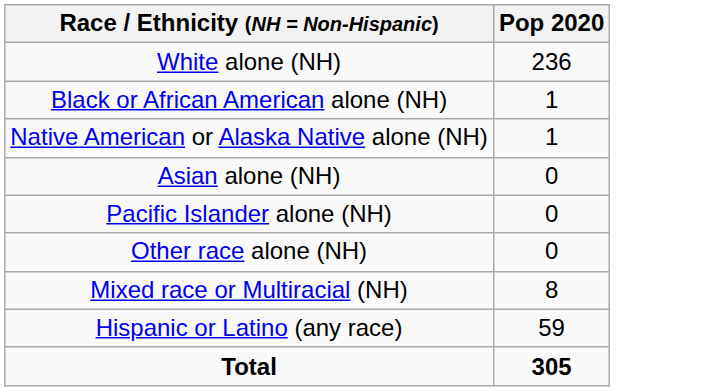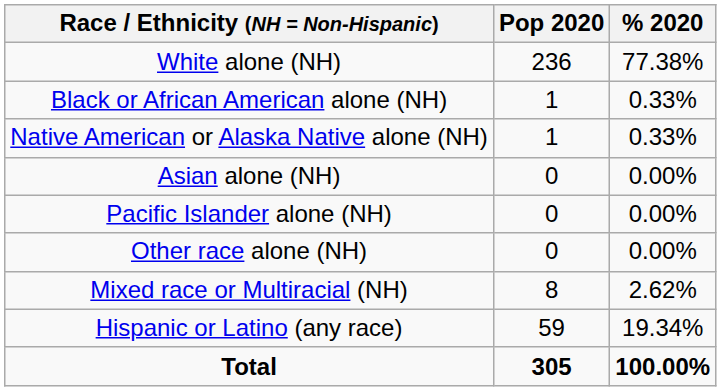+ column: % 2020 | 77.38% | 0.33% | 0.33% | 0.00% | 0.00% | 0.00% | 2.62% | 19.34% | 100.00%
